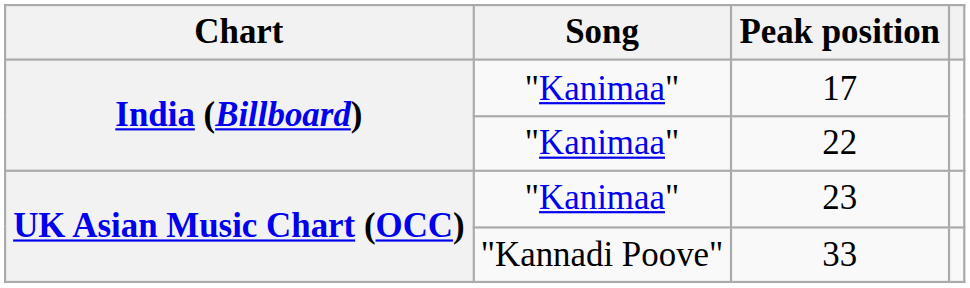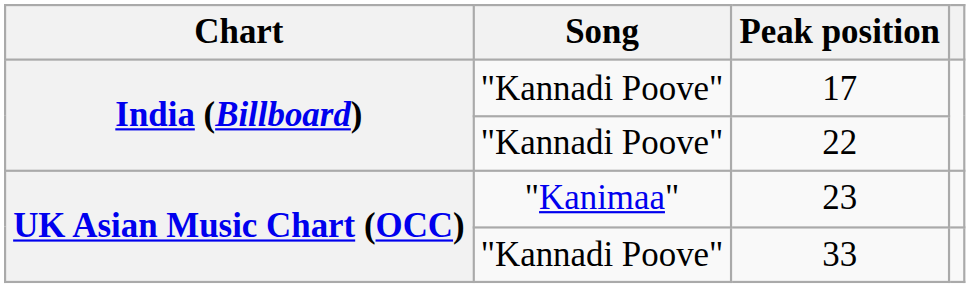17 | Song: "Kanimaa" -> "Kannadi Poove"
22 | Song: "Kanimaa" -> "Kannadi Poove"
